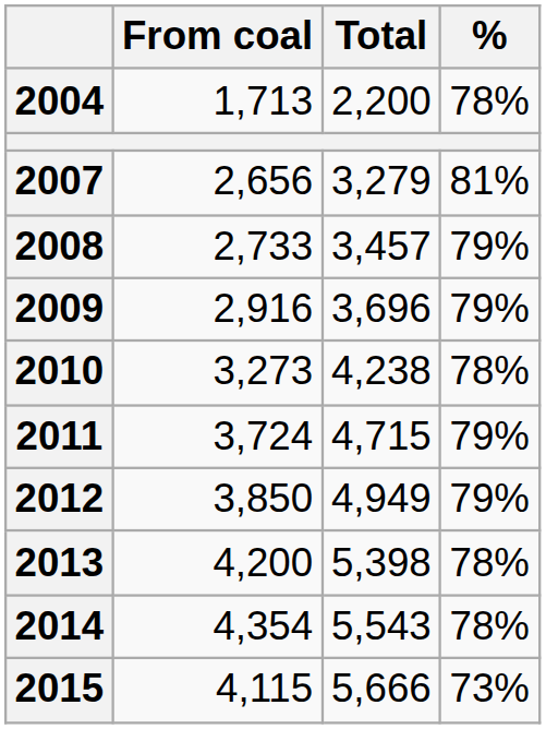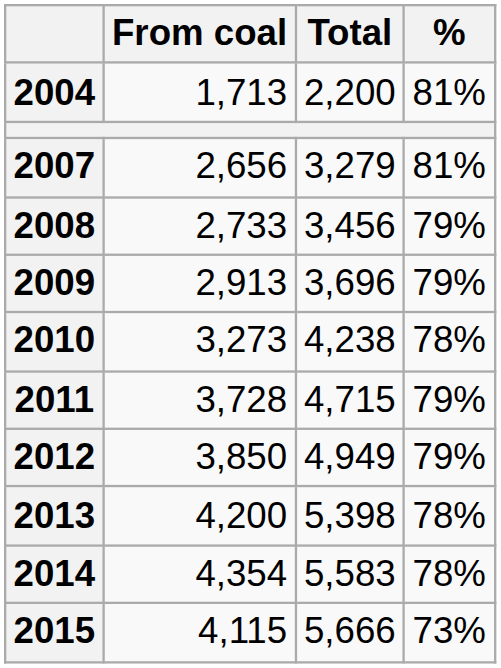2004 | %: 78% -> 81%
2008 | Total: 3,457 -> 3,456
2009 | From coal: 2,916 -> 2,913
2011 | From coal: 3,724 -> 3,728
2014 | Total: 5,543 -> 5,583
